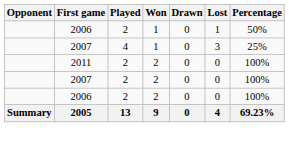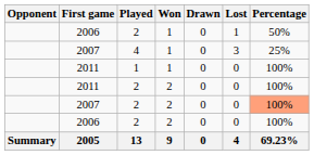+ row: 2011 | 1 | 1 | 0 | 0 | 100%
2007 / 2 | Percentage: no background -> lightsalmon background
